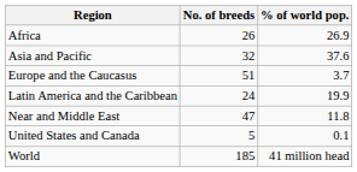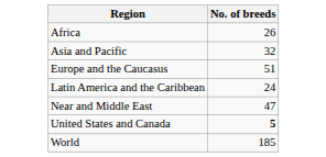- column: % of world pop. | 26.9 | 37.6 | 3.7 | 19.9 | 11.8 | 0.1 | 41 million head
United States and Canada | No. of breeds: normal -> bold
